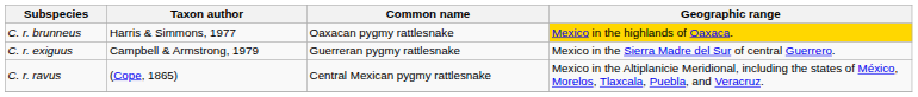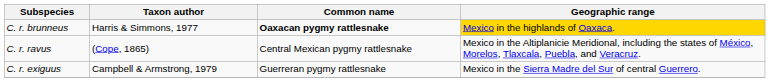C. r. brunneus | Common name: normal -> bold
rows swapped: C. r. exiguus <-> C. r. ravus
